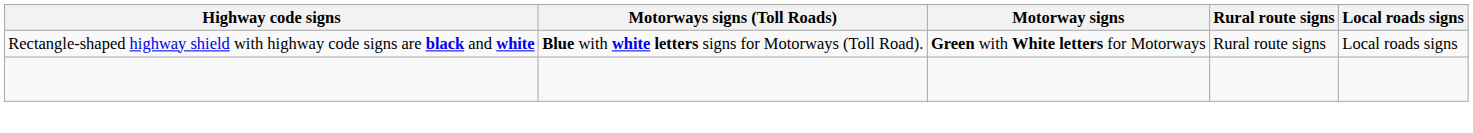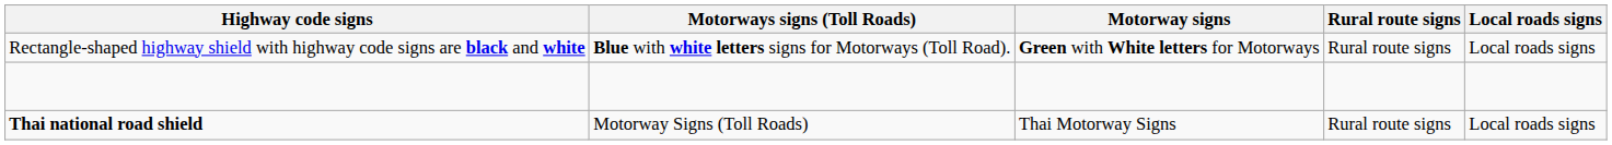+ row: Thai national road shield | Motorway Signs (Toll Roads) | Thai Motorway Signs | Rural route signs | Local roads signs
